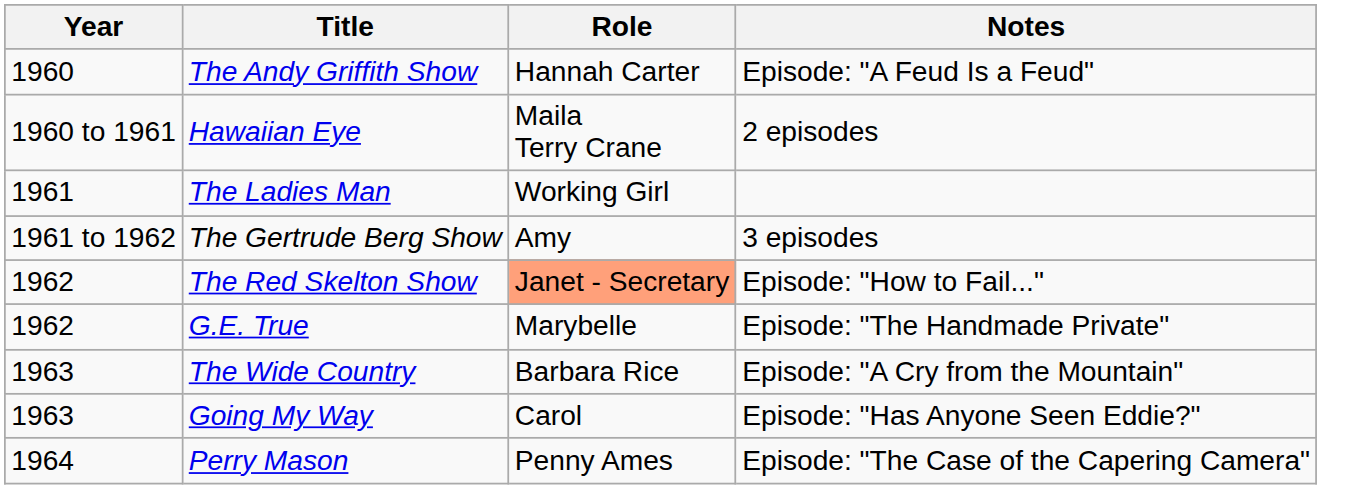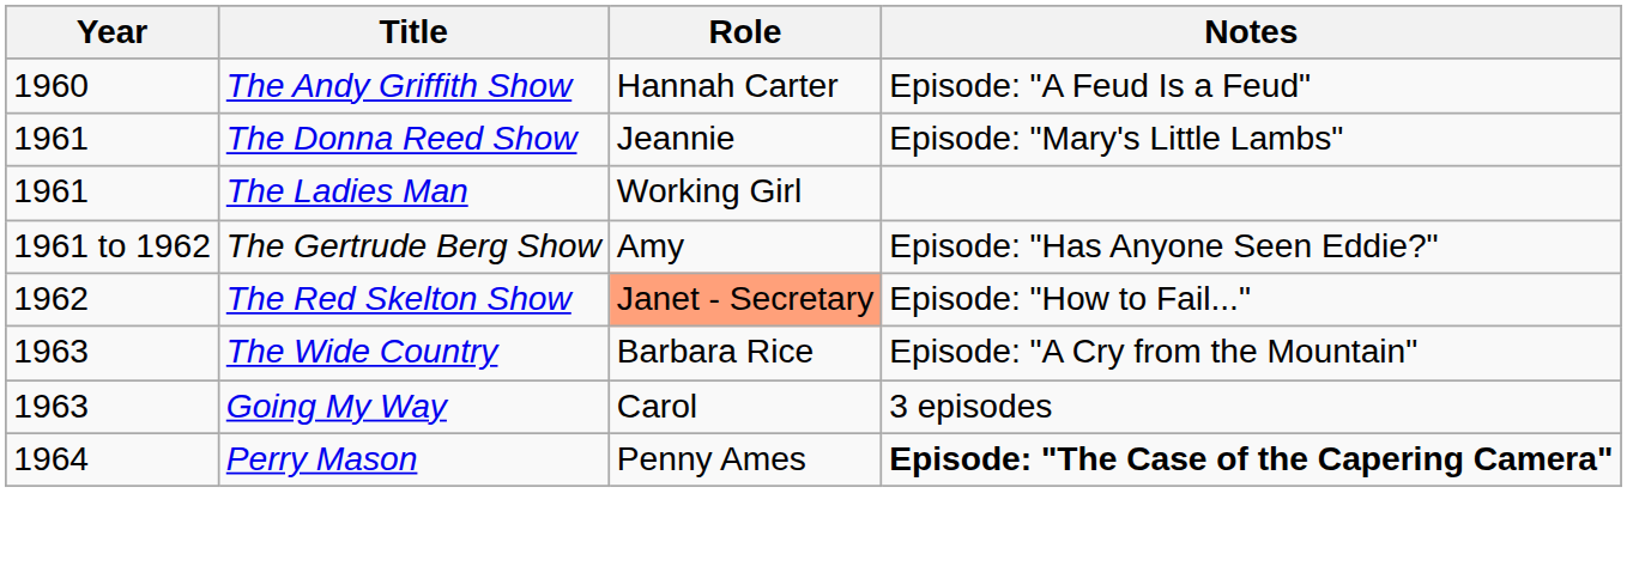- row: 1960 to 1961 | Hawaiian Eye | Maila Terry Crane | 2 episodes
+ row: 1961 | The Donna Reed Show | Jeannie | Episode: "Mary's Little Lambs"
The Gertrude Berg Show | Notes: 3 episodes -> Episode: "Has Anyone Seen Eddie?"
- row: 1962 | G.E. True | Marybelle | Episode: "The Handmade Private"
Going My Way | Notes: Episode: "Has Anyone Seen Eddie?" -> 3 episodes
Perry Mason | Notes: normal -> bold
